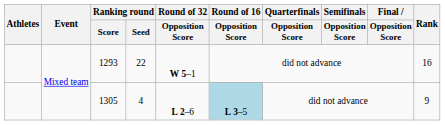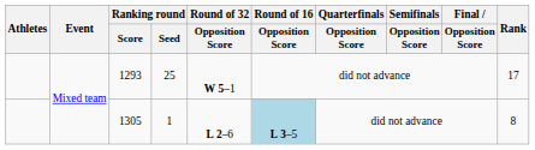1293 | Ranking round / Seed: 22 -> 25
1293 | Rank: 16 -> 17
1305 | Ranking round / Seed: 4 -> 1
1305 | Rank: 9 -> 8
